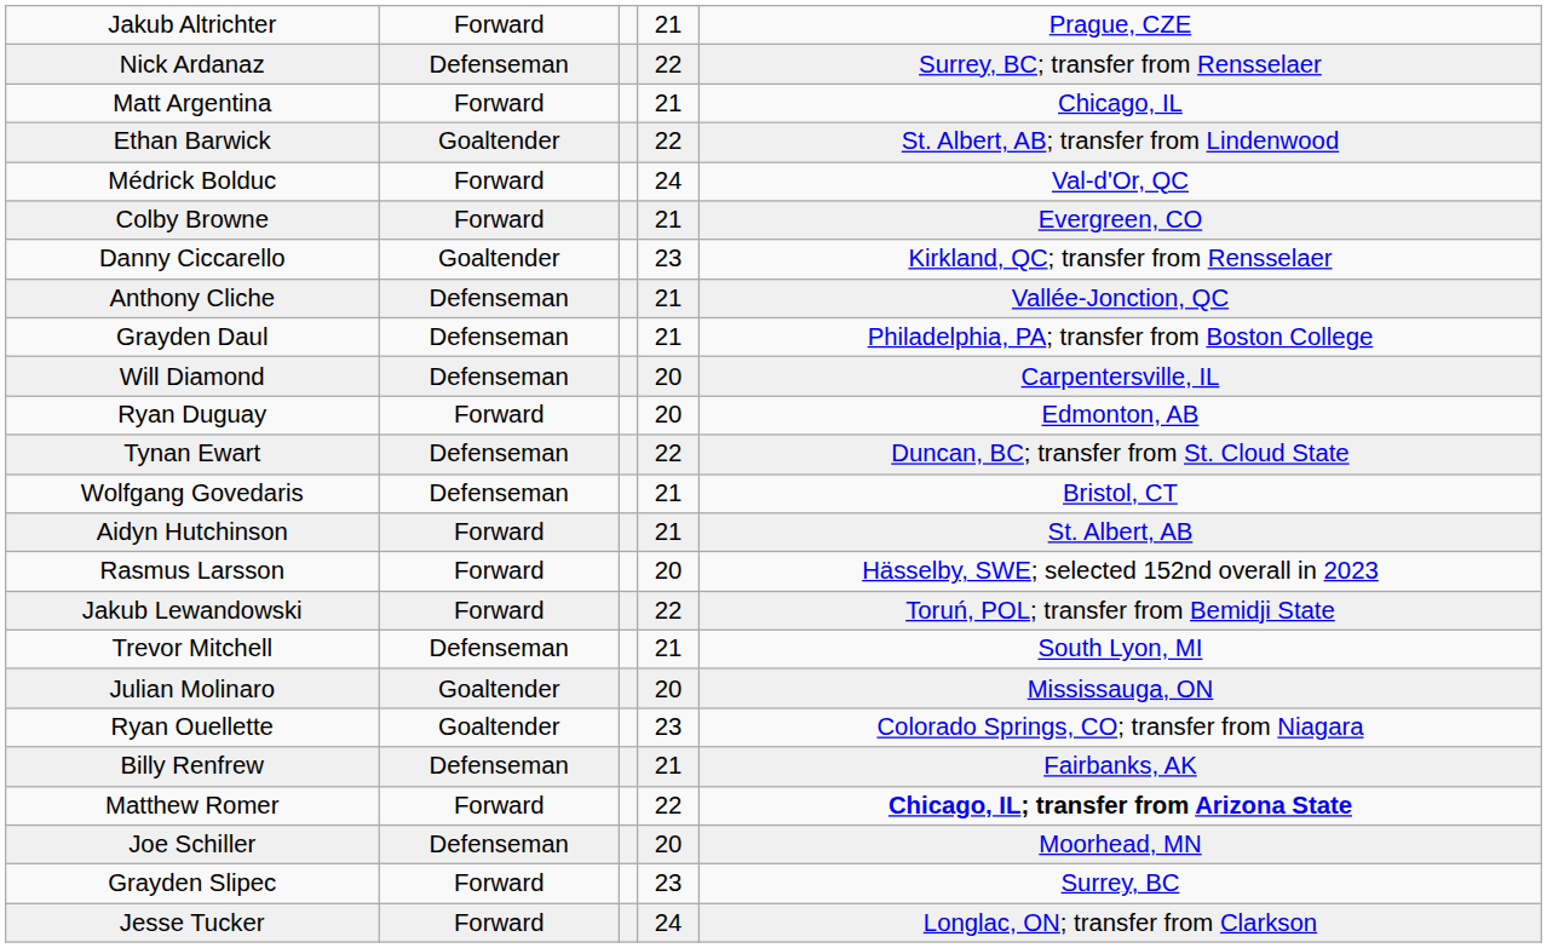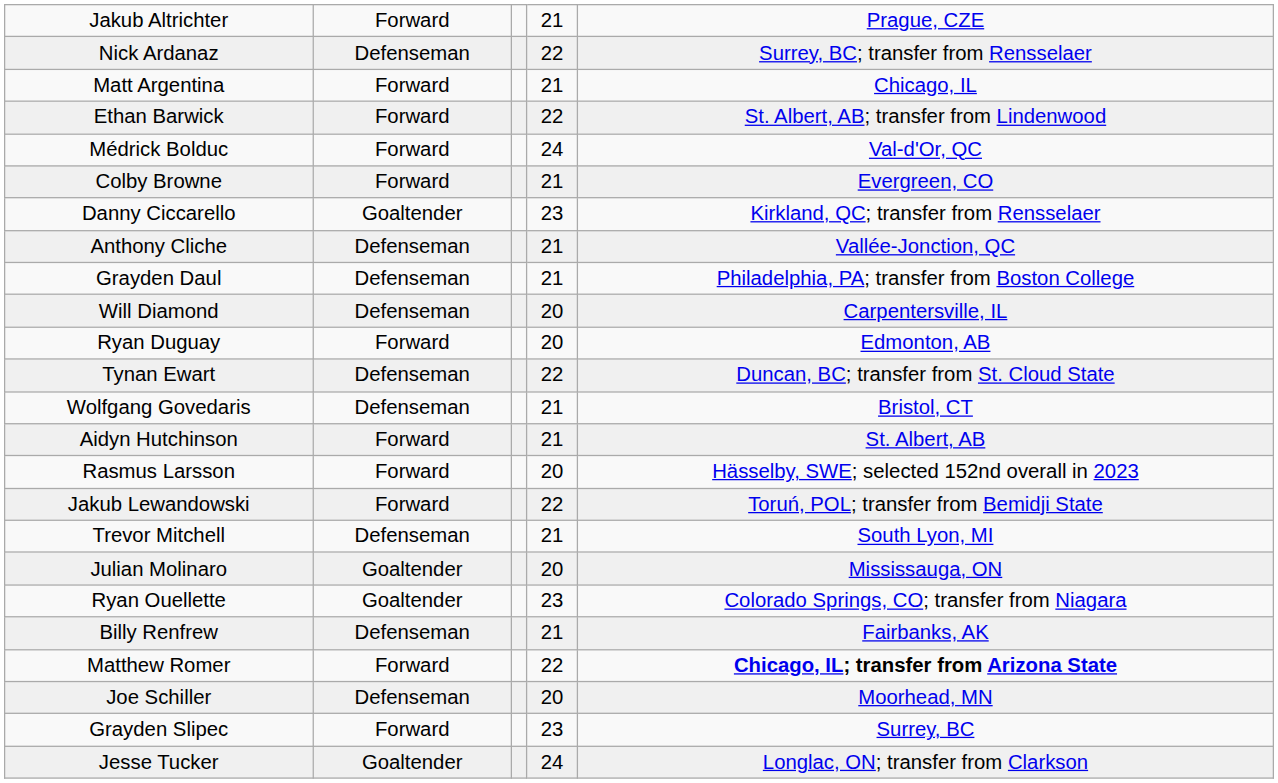Ethan Barwick | column 2: Goaltender -> Forward
Jesse Tucker | column 2: Forward -> Goaltender
